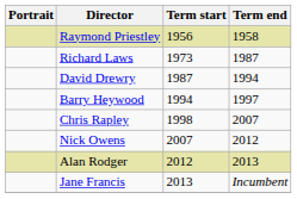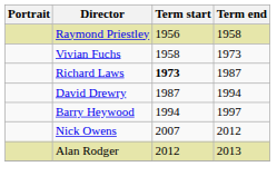+ row: Vivian Fuchs | 1958 | 1973
Richard Laws | Term start: normal -> bold
- row: Chris Rapley | 1998 | 2007
- row: Jane Francis | 2013 | Incumbent
